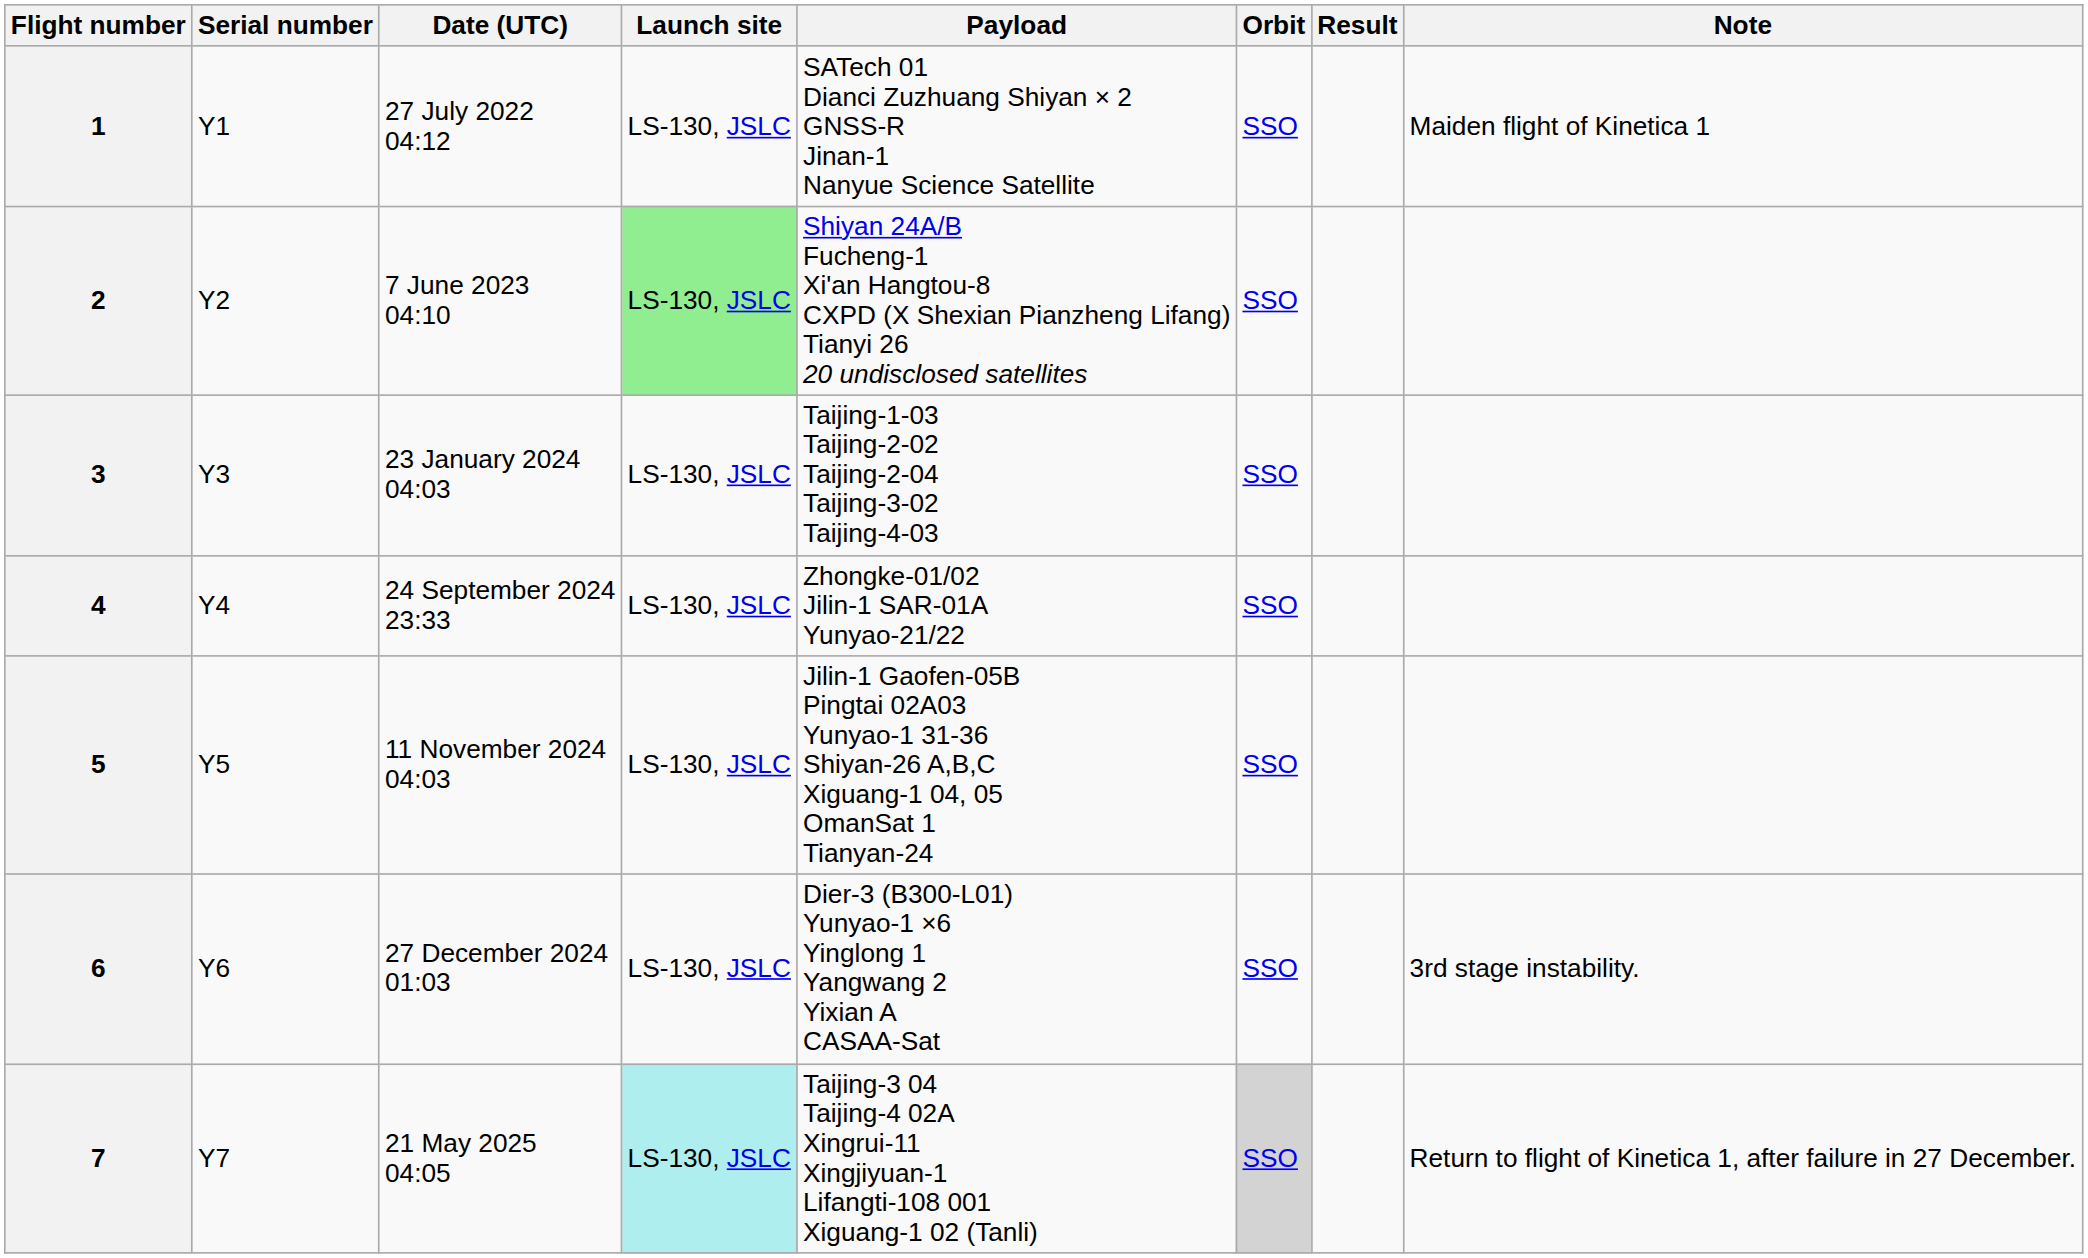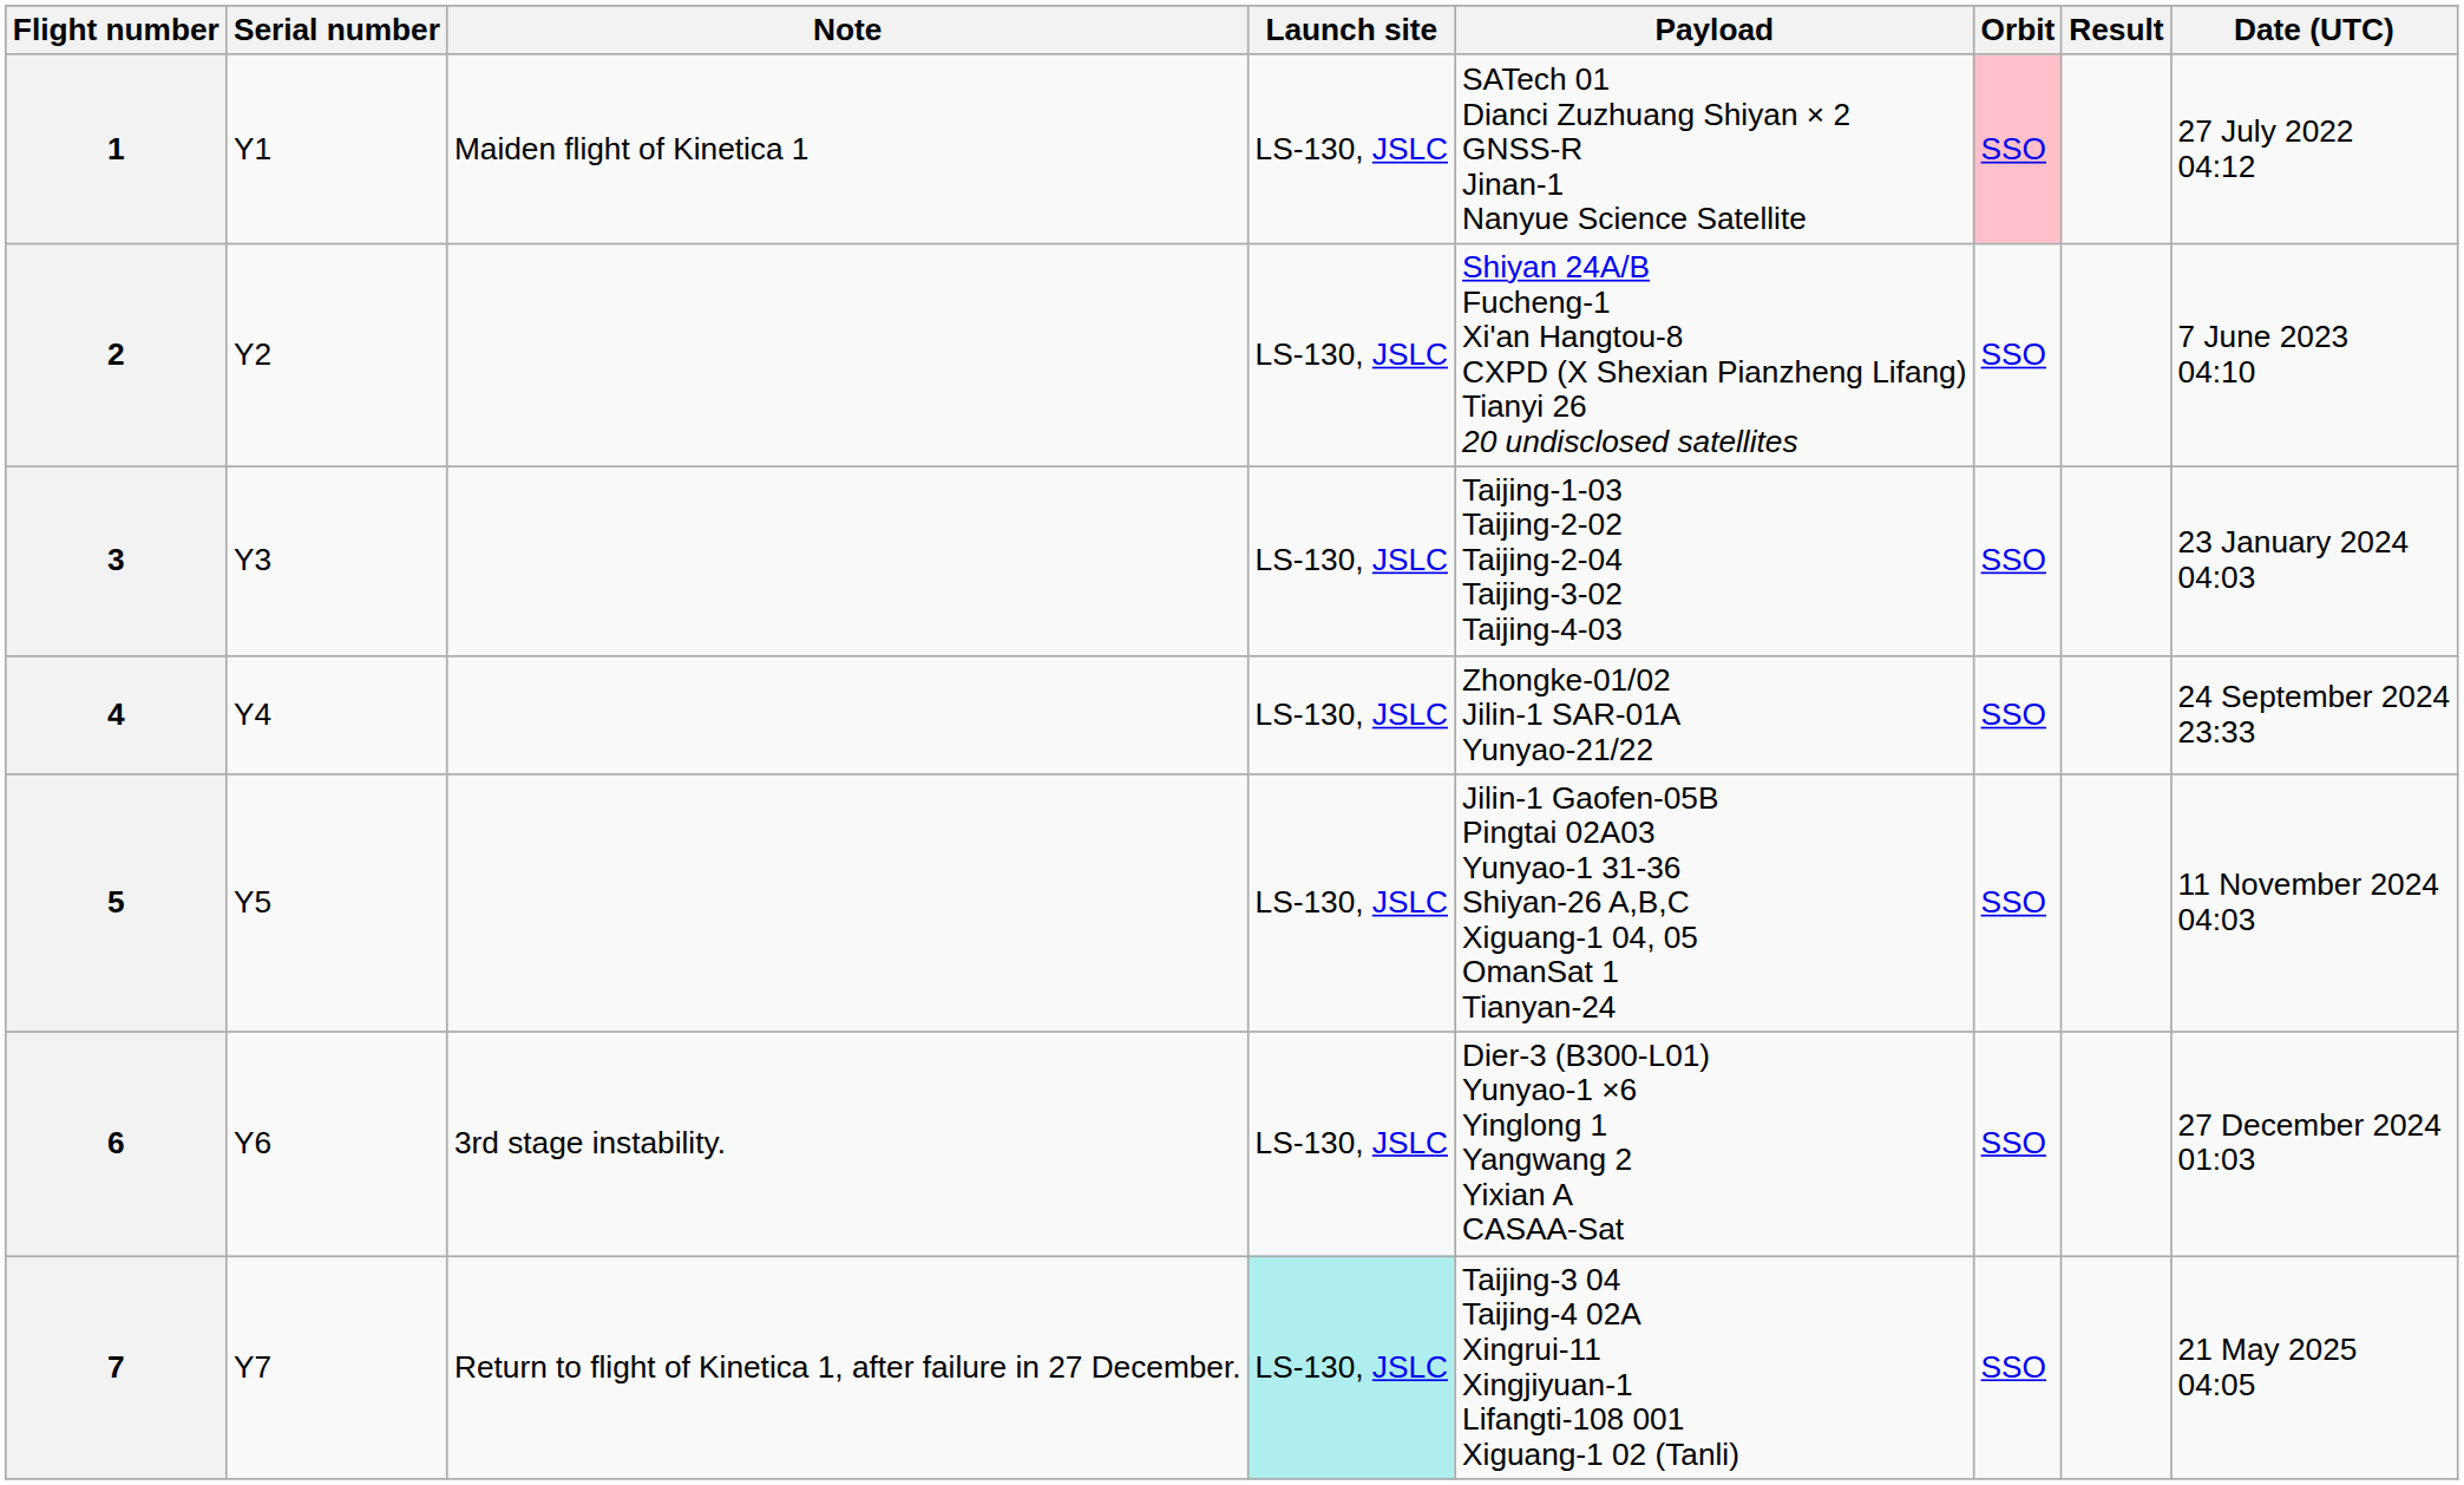columns swapped: Date (UTC) <-> Note
1 | Orbit: no background -> pink background
2 | Launch site: lightgreen background -> no background
7 | Orbit: lightgrey background -> no background
